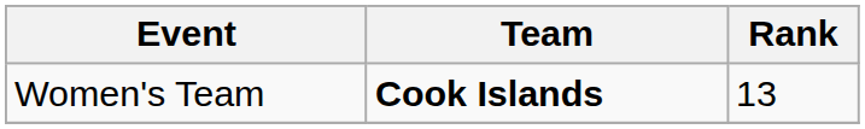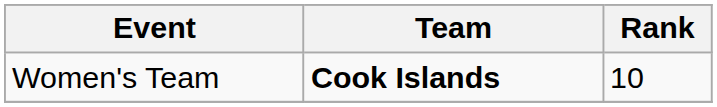Women's Team | Rank: 13 -> 10
